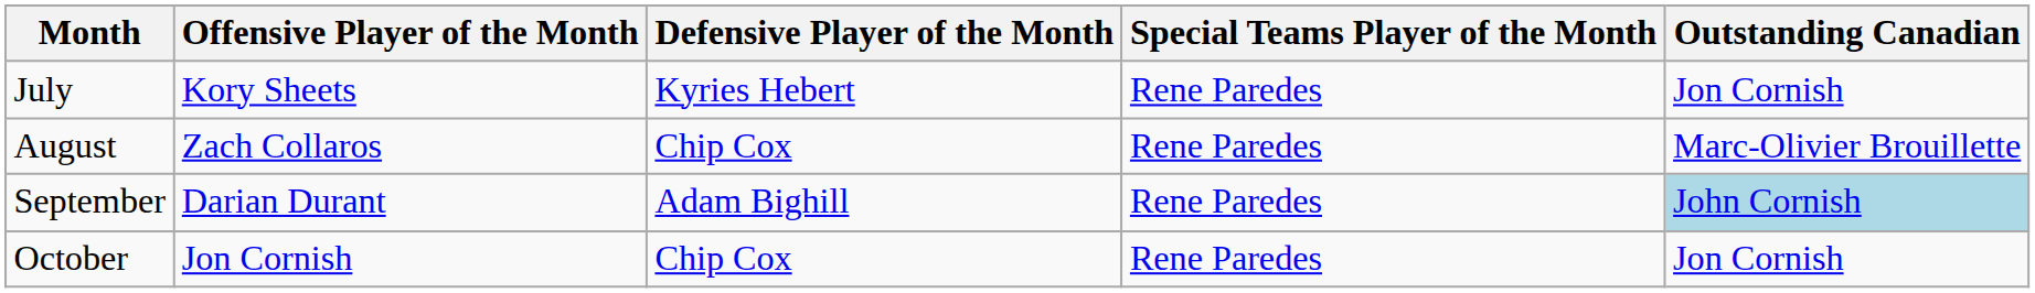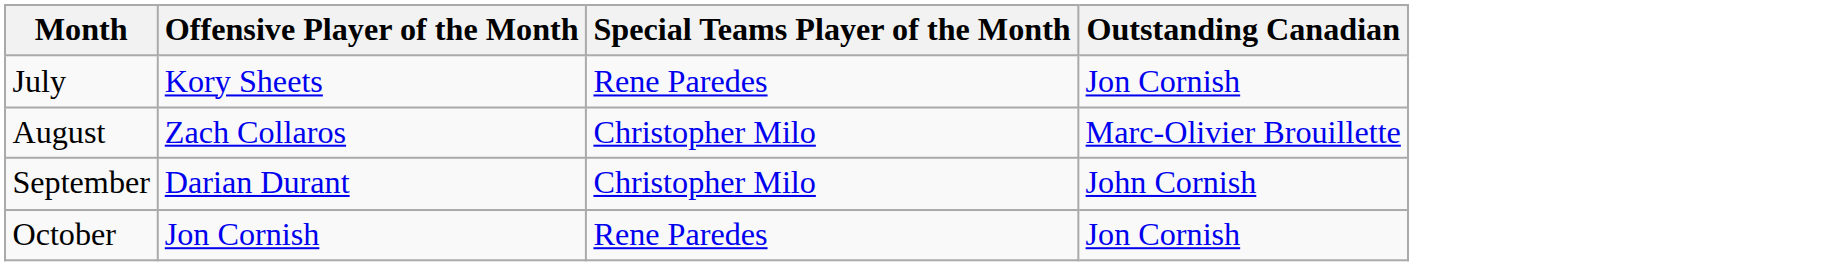- column: Defensive Player of the Month | Kyries Hebert | Chip Cox | Adam Bighill | Chip Cox
August | Special Teams Player of the Month: Rene Paredes -> Christopher Milo
September | Special Teams Player of the Month: Rene Paredes -> Christopher Milo
September | Outstanding Canadian: lightblue background -> no background
